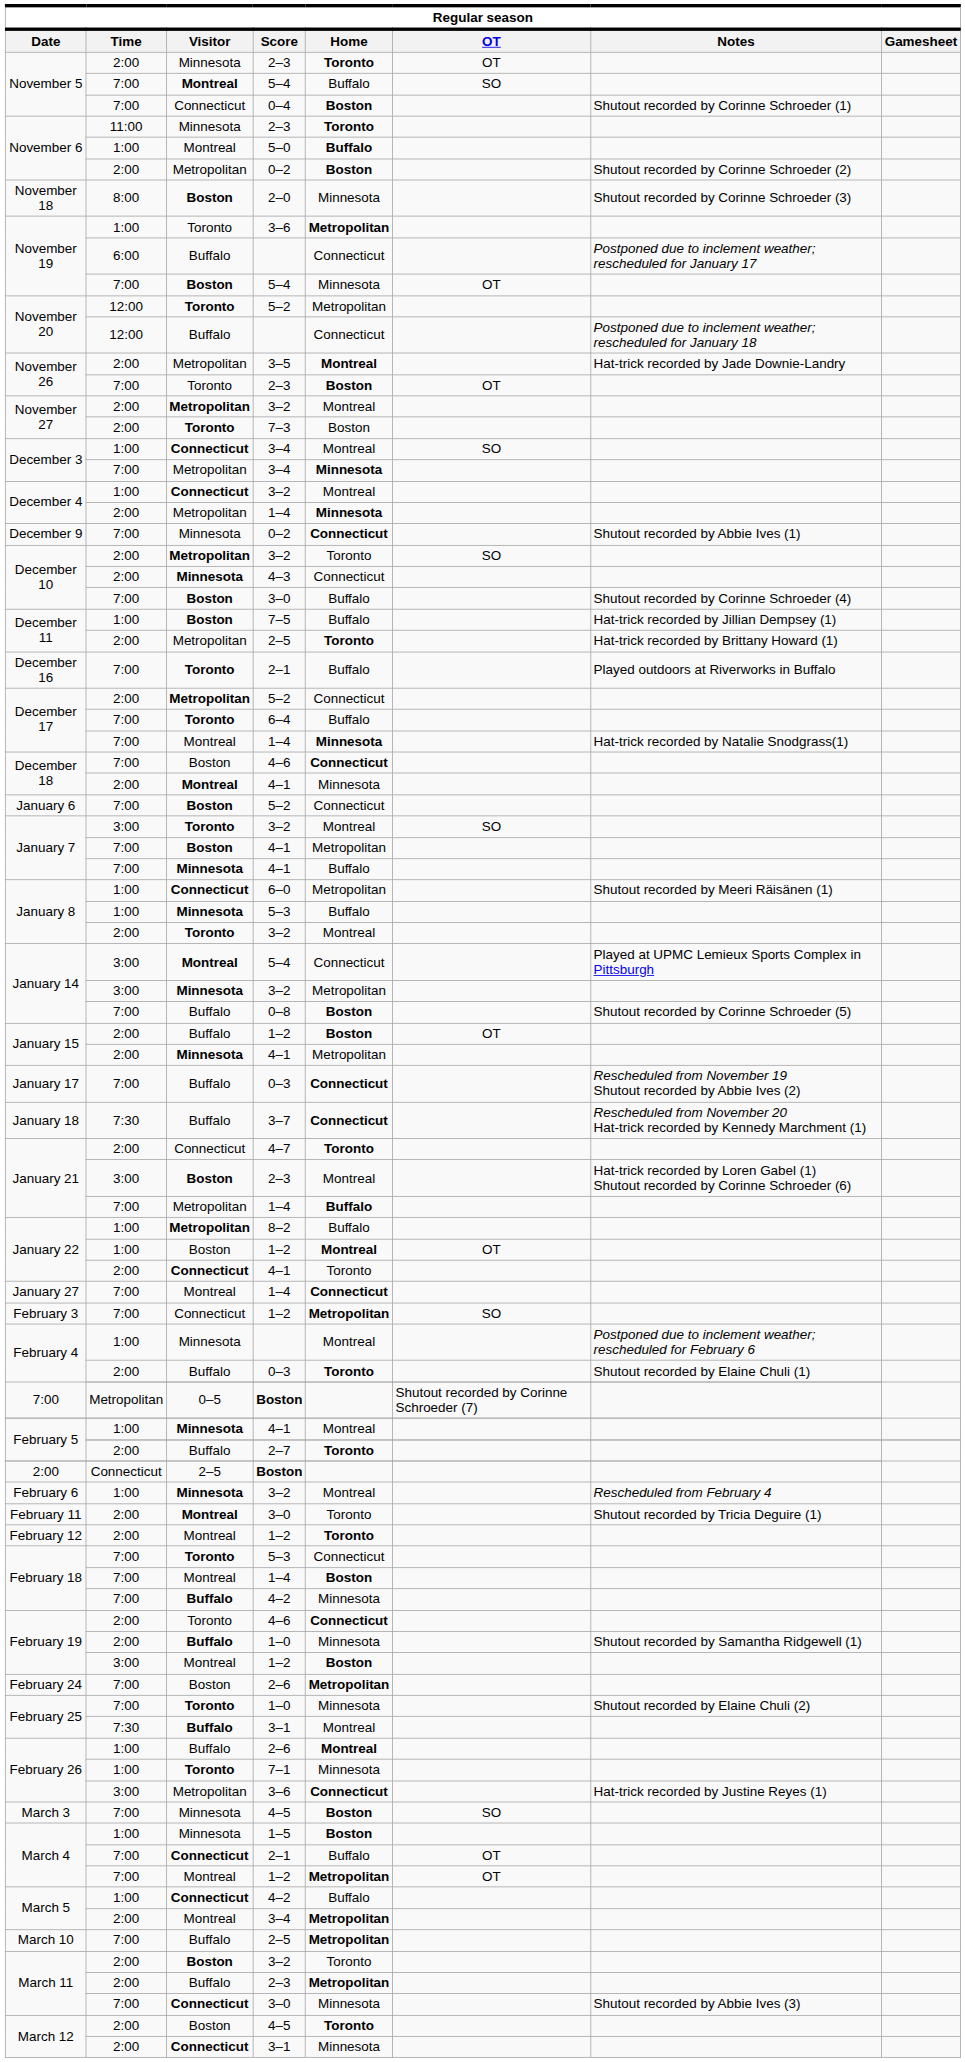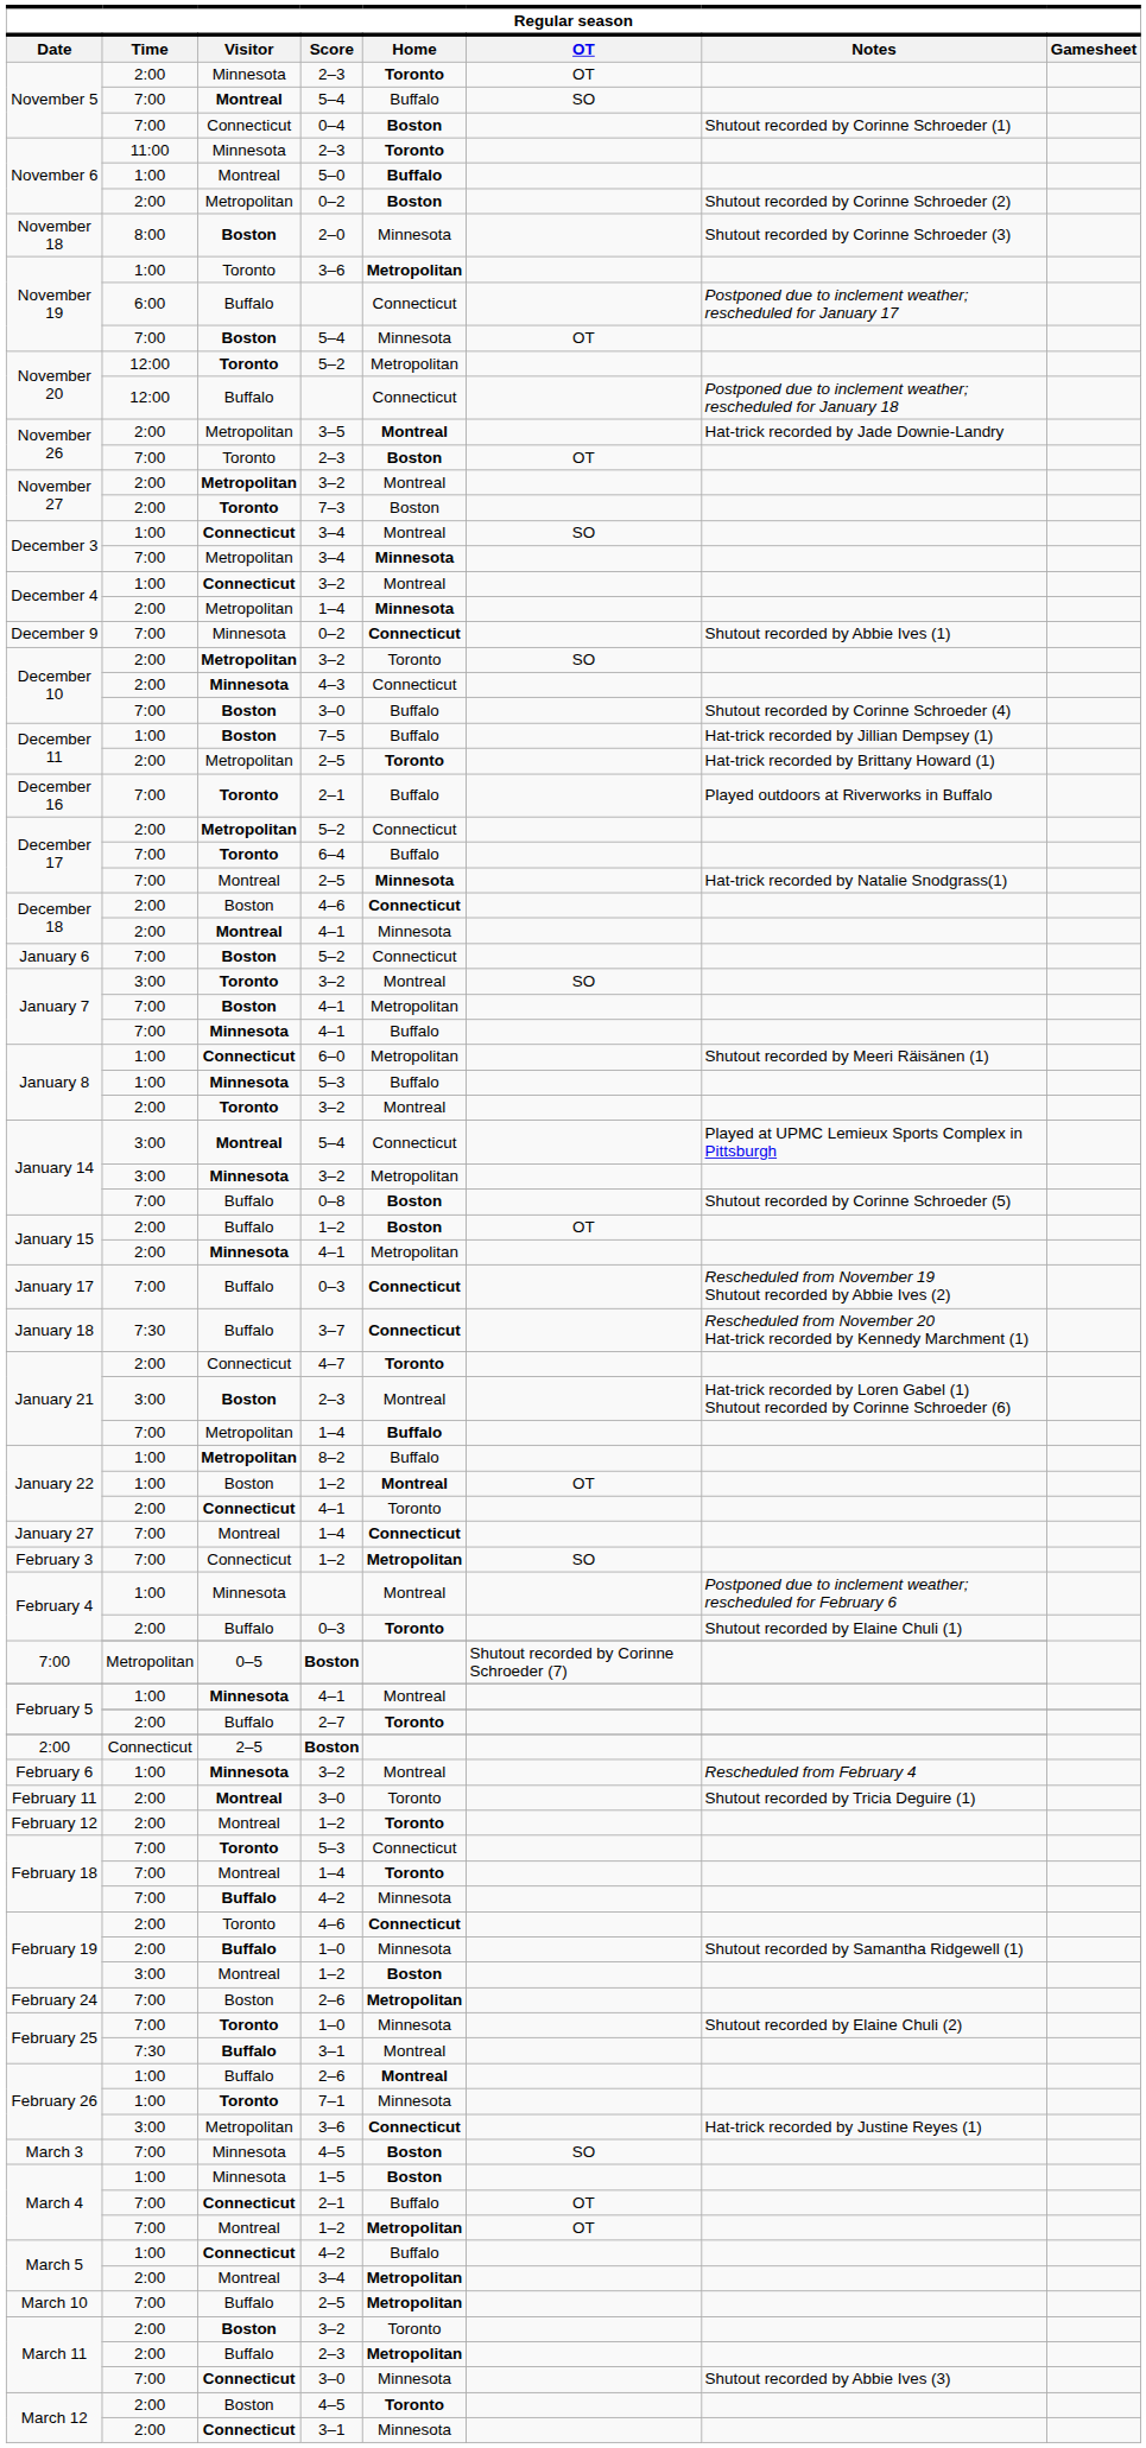December 17 / Montreal | Score: 1–4 -> 2–5
December 18 / Boston | Time: 7:00 -> 2:00
February 18 / Montreal | Home: Boston -> Toronto
